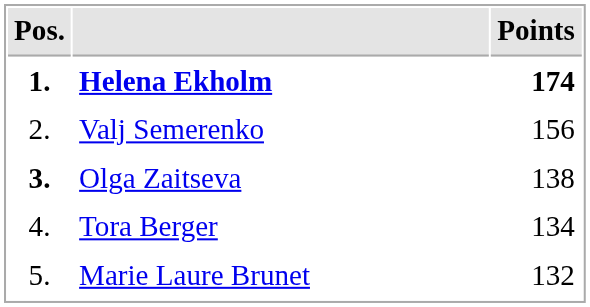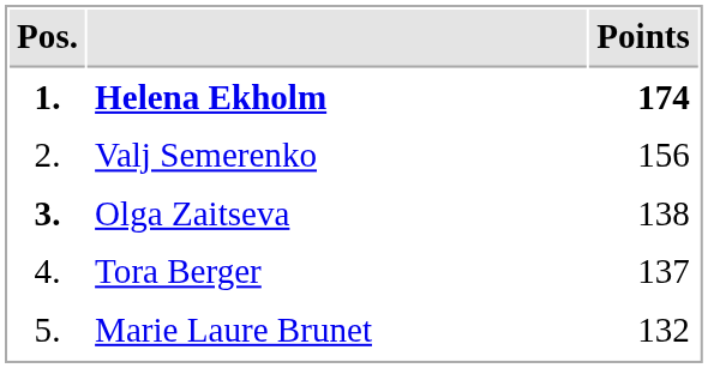Tora Berger | Points: 134 -> 137
